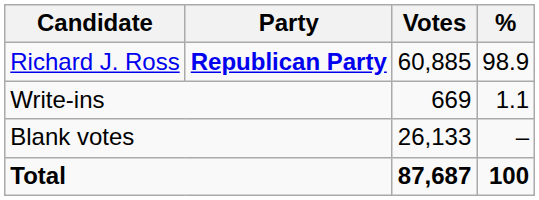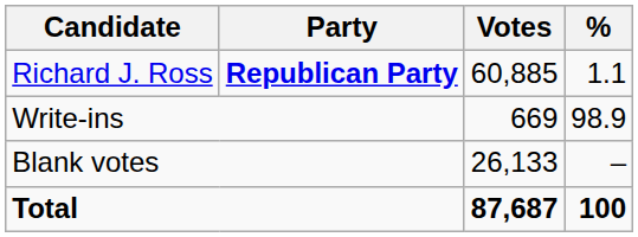Richard J. Ross | %: 98.9 -> 1.1
Write-ins | %: 1.1 -> 98.9
